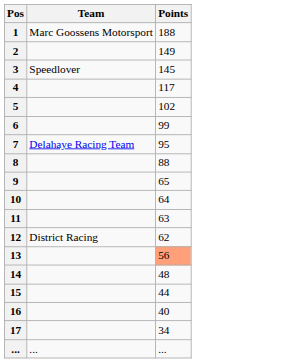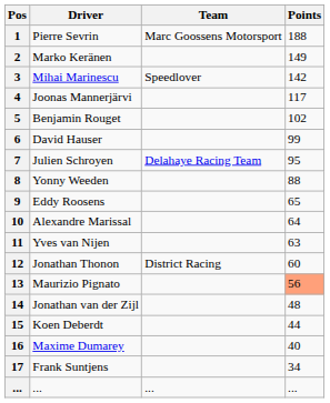+ column: Driver | Pierre Sevrin | Marko Keränen | Mihai Marinescu | Joonas Mannerjärvi | Benjamin Rouget | David Hauser | Julien Schroyen | Yonny Weeden | Eddy Roosens | Alexandre Marissal | Yves van Nijen | Jonathan Thonon | Maurizio Pignato | Jonathan van der Zijl | Koen Deberdt | Maxime Dumarey | Frank Suntjens | ...
3 | Points: 145 -> 142
12 | Points: 62 -> 60
